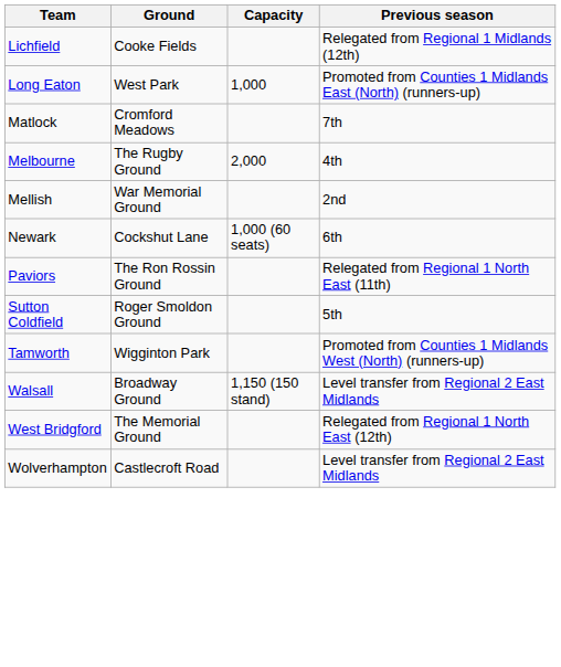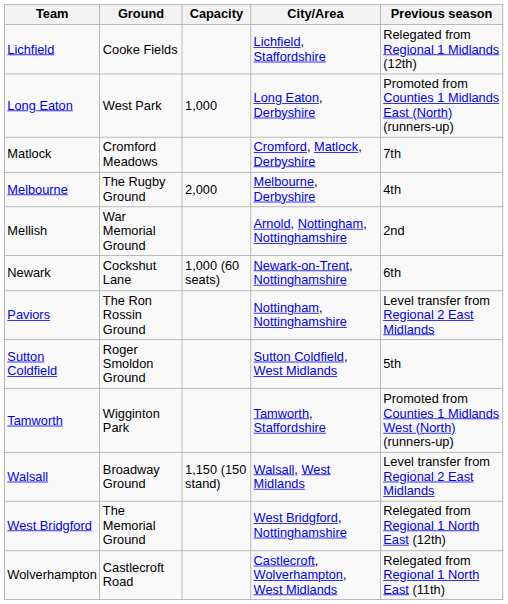+ column: City/Area | Lichfield, Staffordshire | Long Eaton, Derbyshire | Cromford, Matlock, Derbyshire | Melbourne, Derbyshire | Arnold, Nottingham, Nottinghamshire | Newark-on-Trent, Nottinghamshire | Nottingham, Nottinghamshire | Sutton Coldfield, West Midlands | Tamworth, Staffordshire | Walsall, West Midlands | West Bridgford, Nottinghamshire | Castlecroft, Wolverhampton, West Midlands
Paviors | Previous season: Relegated from Regional 1 North East (11th) -> Level transfer from Regional 2 East Midlands
Wolverhampton | Previous season: Level transfer from Regional 2 East Midlands -> Relegated from Regional 1 North East (11th)
